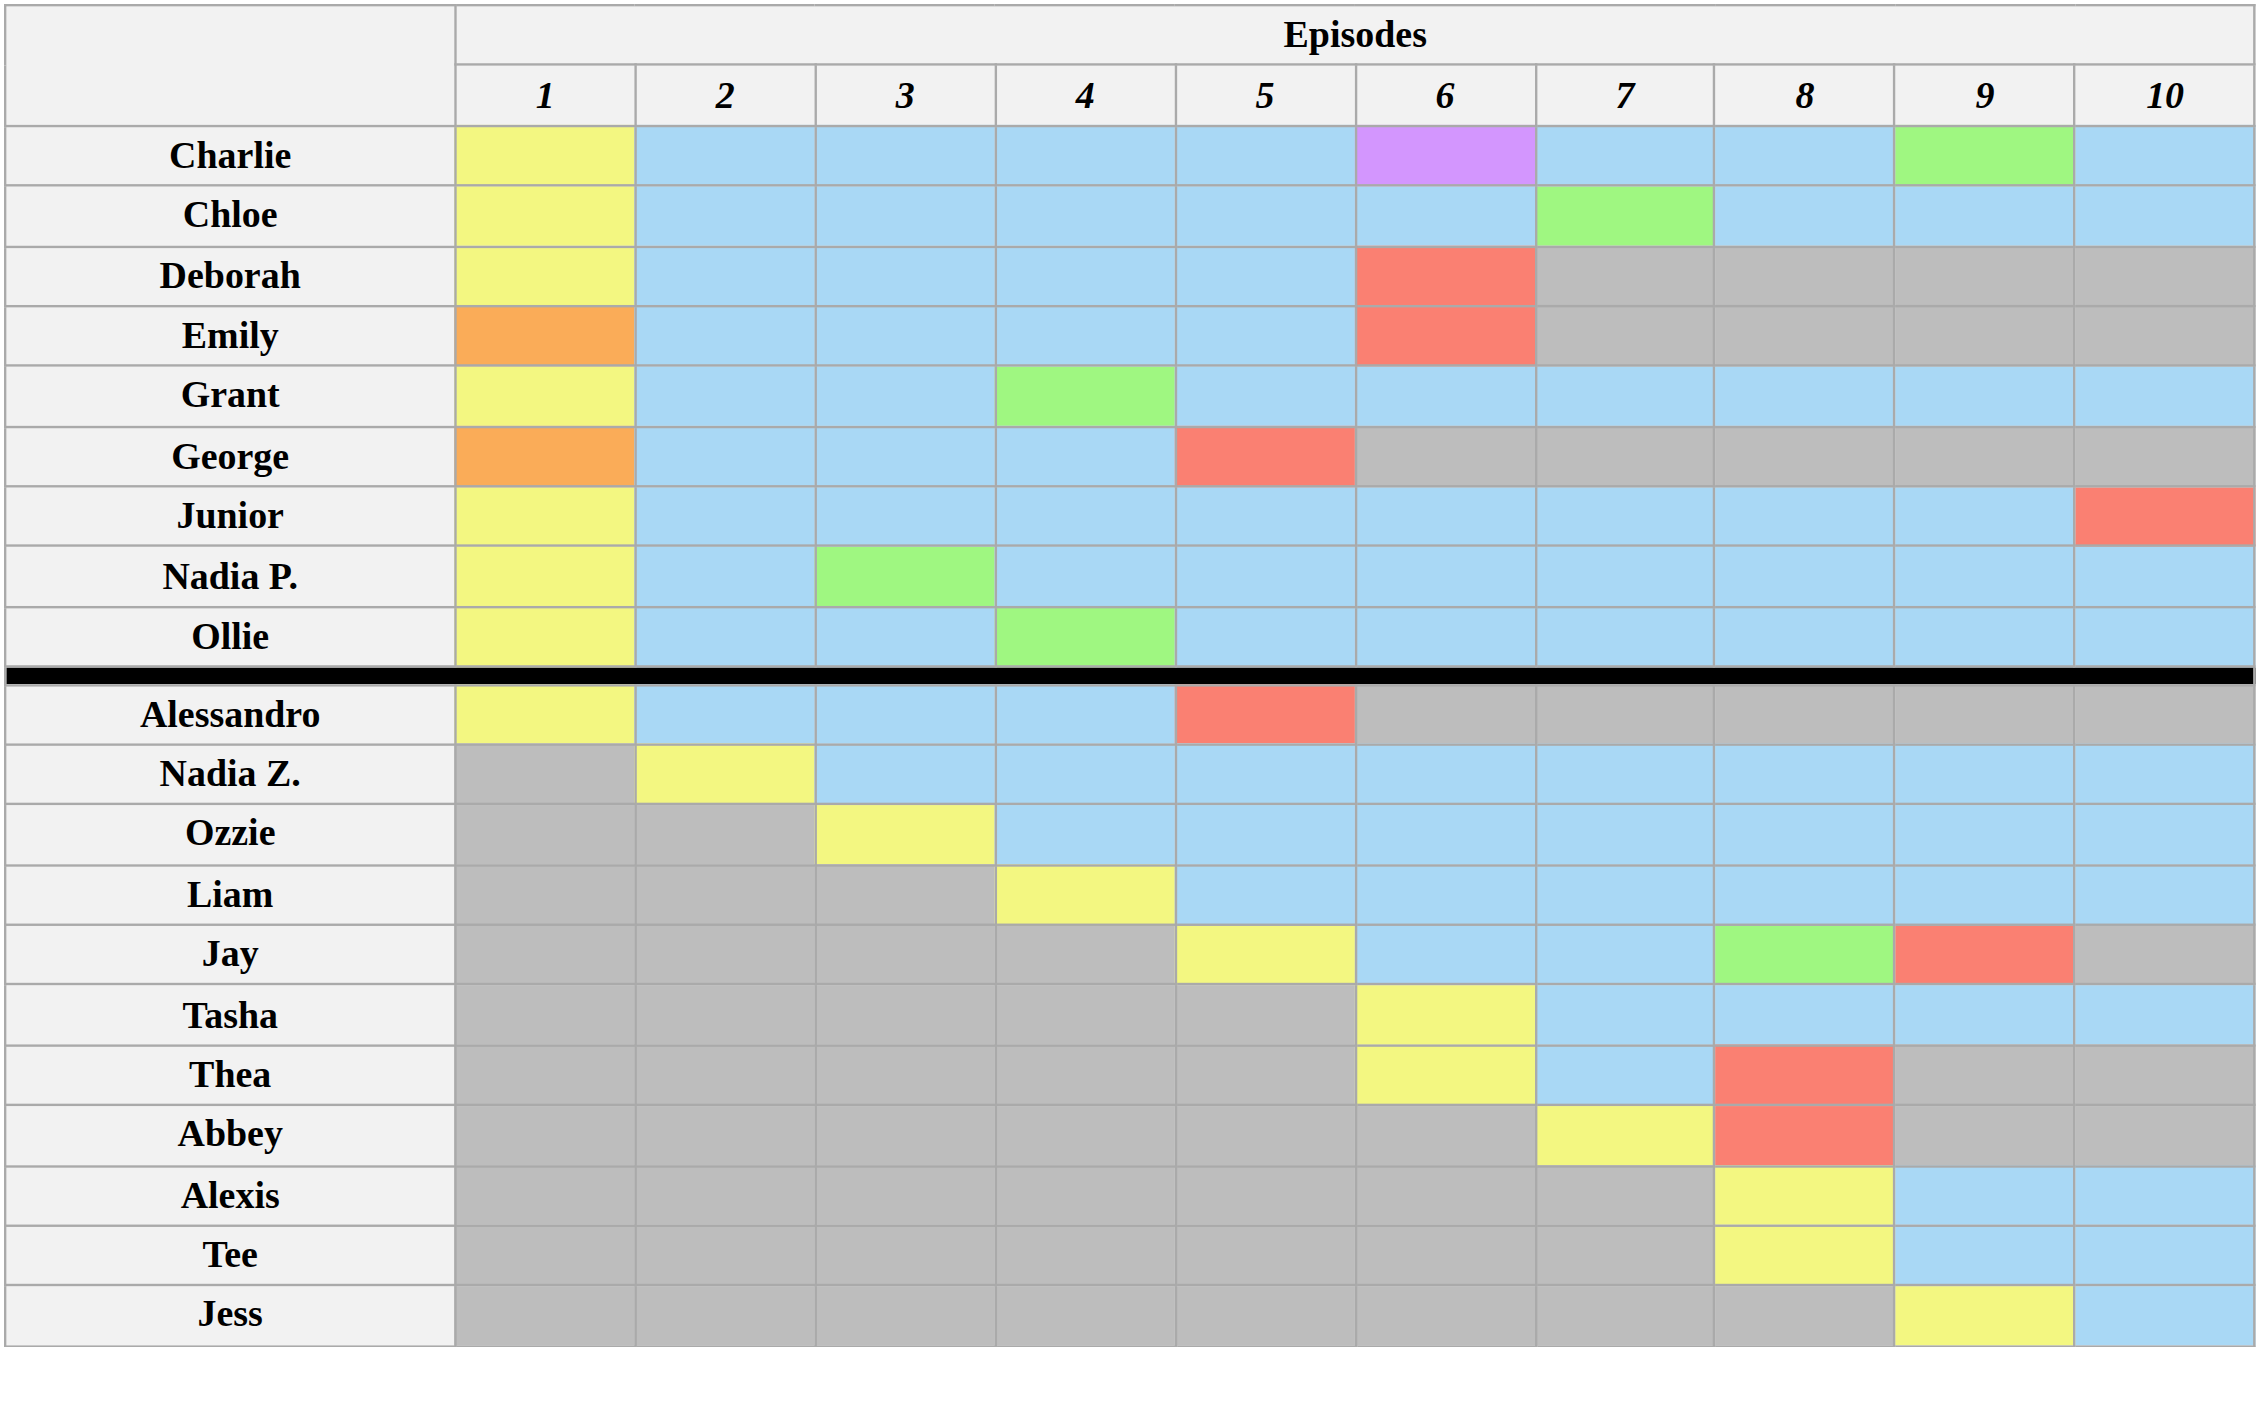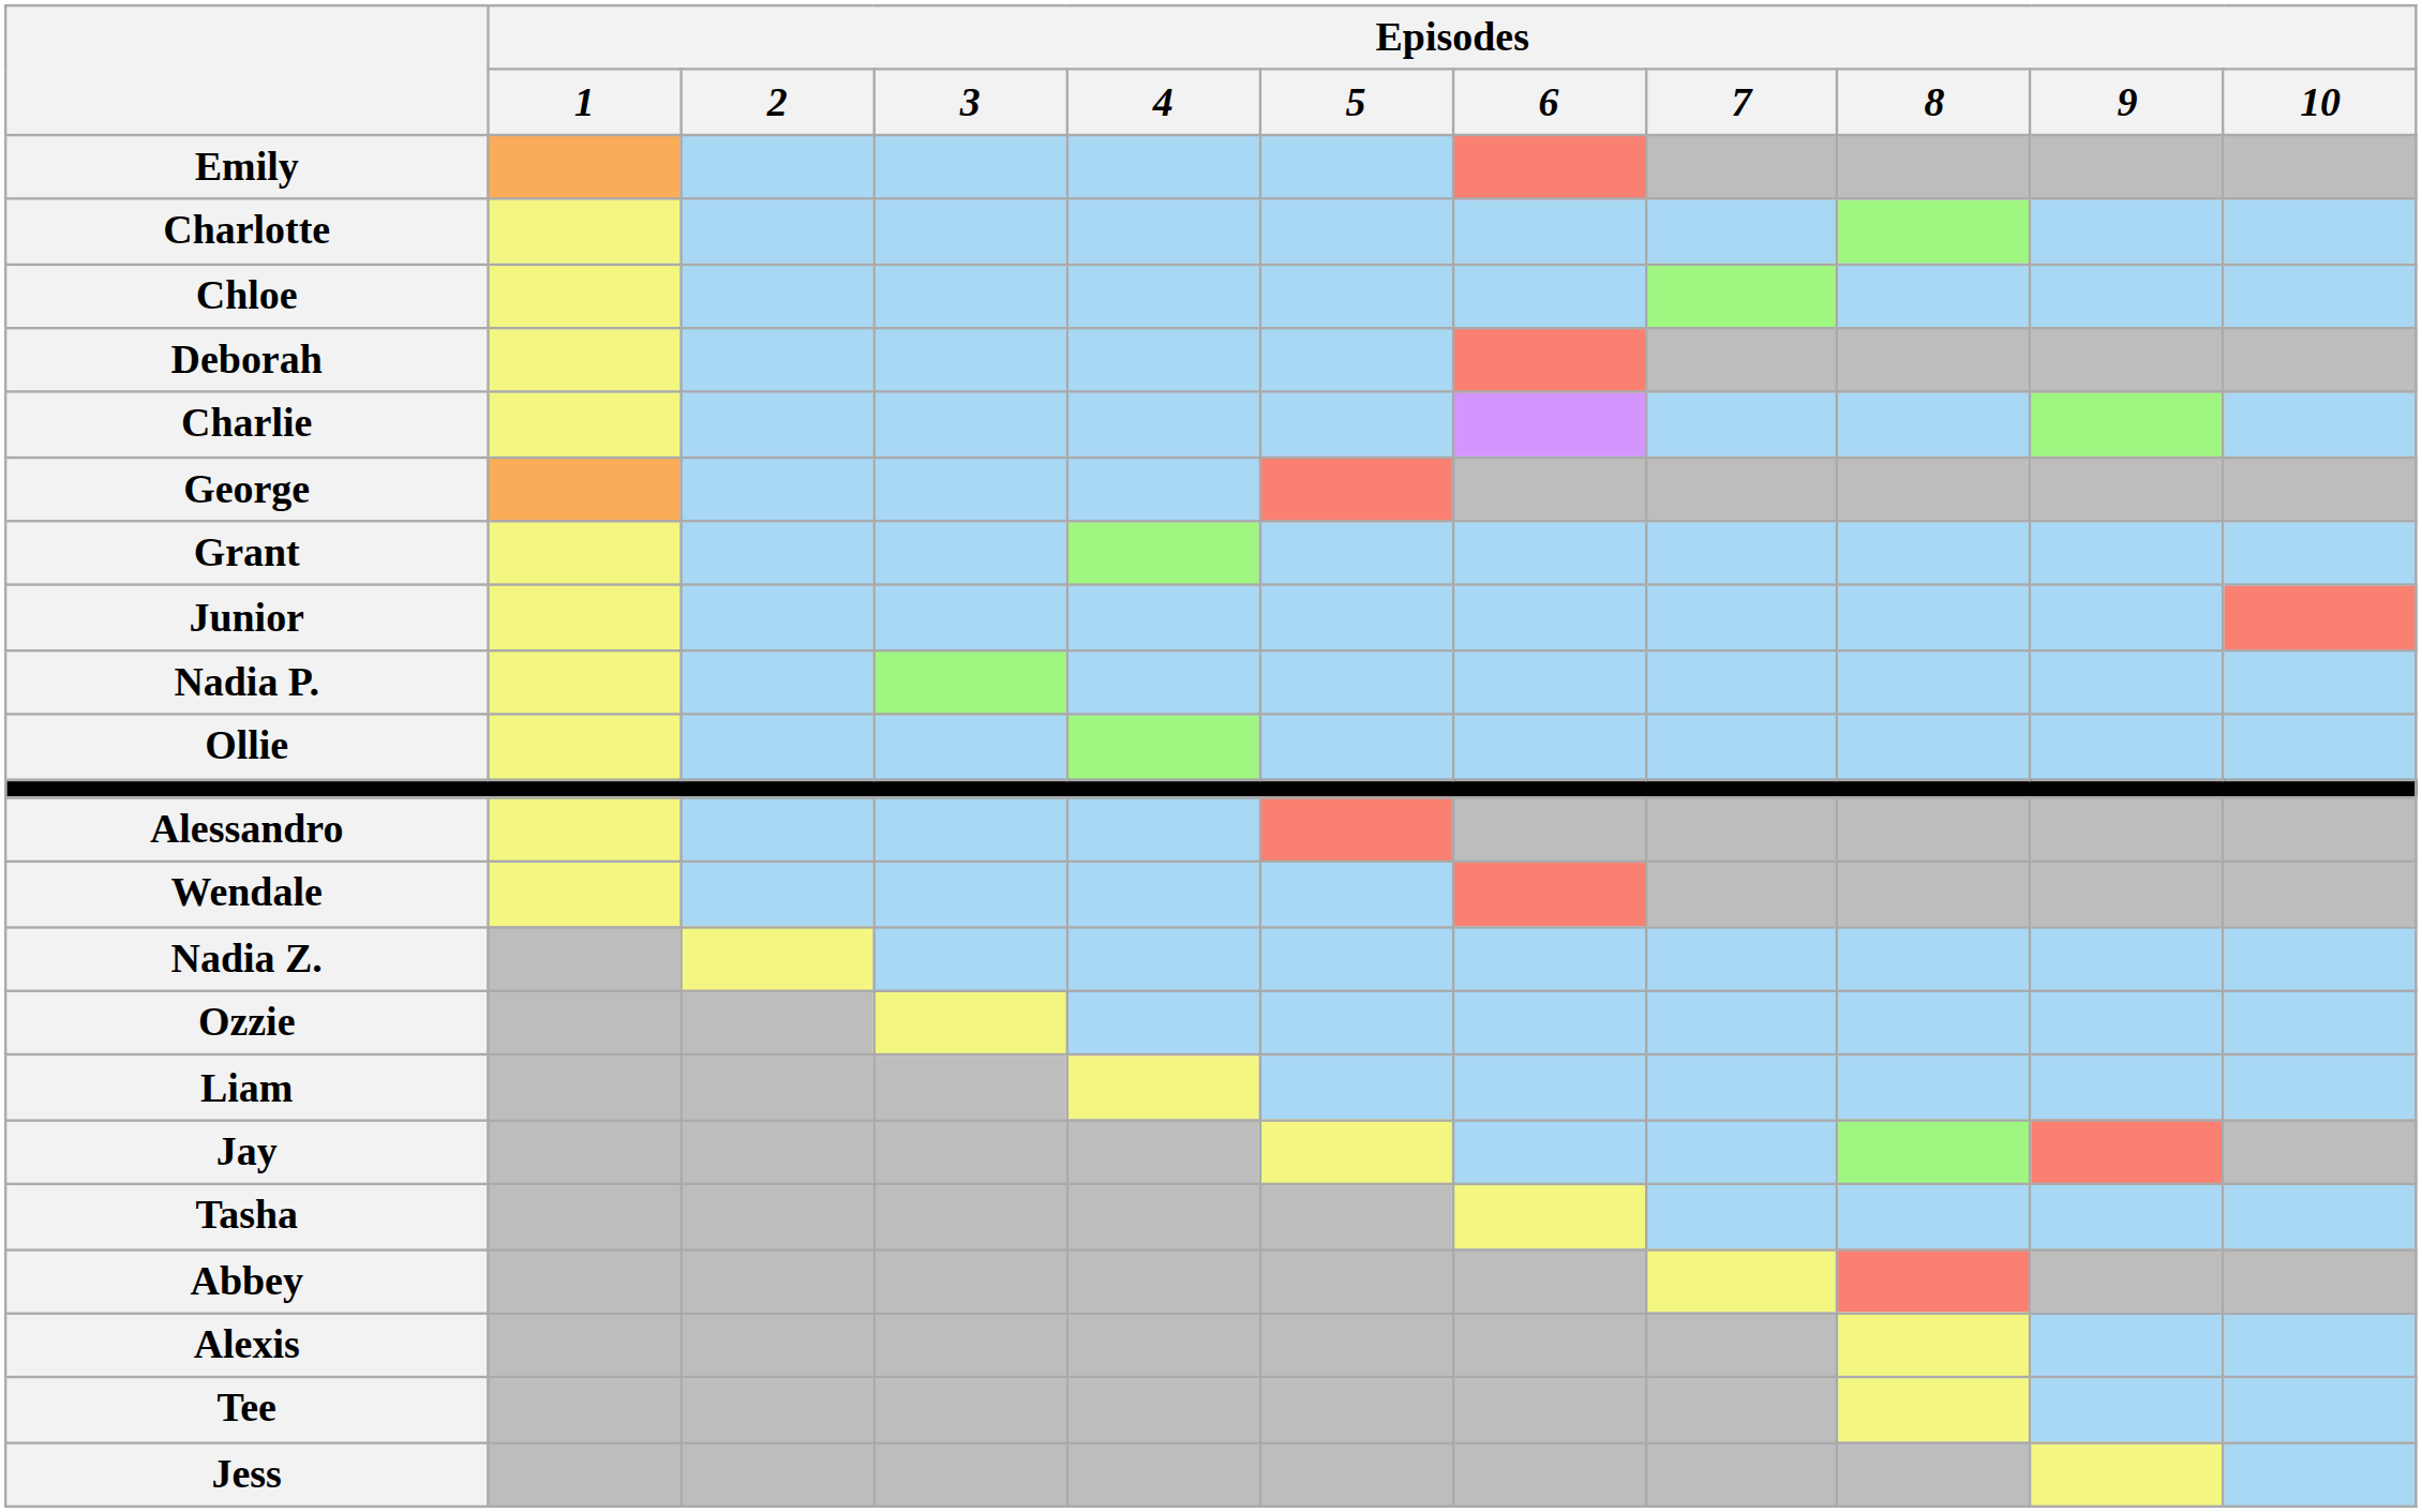rows swapped: Charlie <-> Emily
+ row: Charlotte
rows swapped: George <-> Grant
+ row: Wendale
- row: Thea
